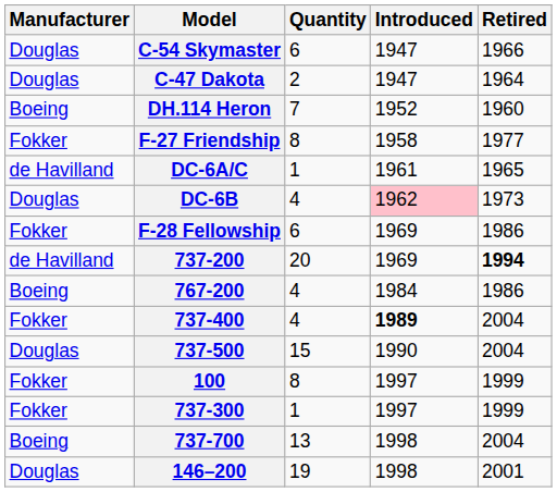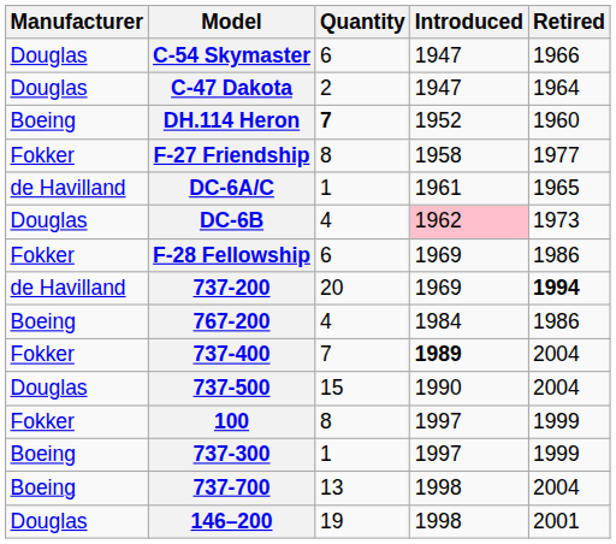DH.114 Heron | Quantity: normal -> bold
737-400 | Quantity: 4 -> 7
737-300 | Manufacturer: Fokker -> Boeing
